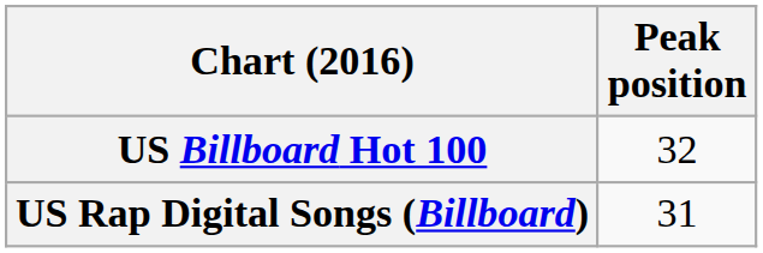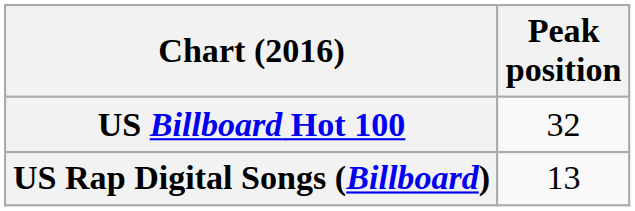US Rap Digital Songs (Billboard) | Peak position: 31 -> 13
